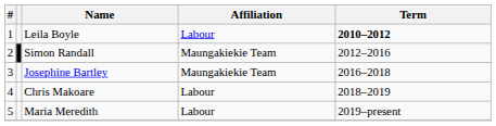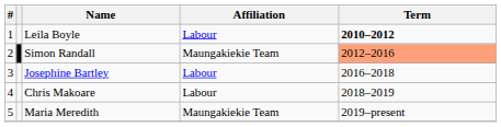Simon Randall | Term: no background -> lightsalmon background
Josephine Bartley | Affiliation: Maungakiekie Team -> Labour
Maria Meredith | Affiliation: Labour -> Maungakiekie Team
